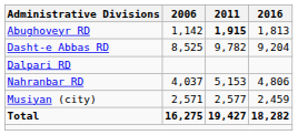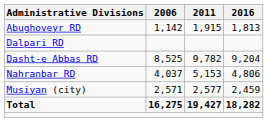Abughoveyr RD | 2011: bold -> normal
rows swapped: Dalpari RD <-> Dasht-e Abbas RD
